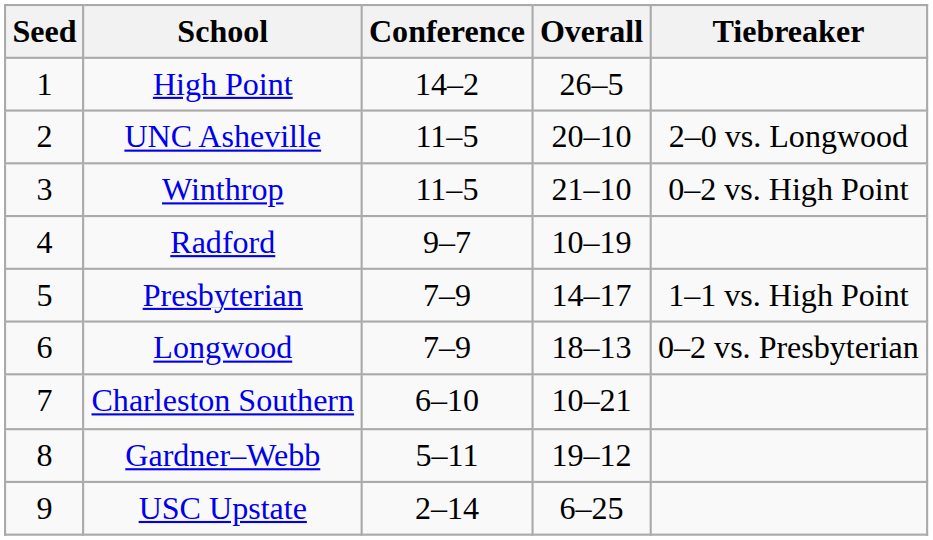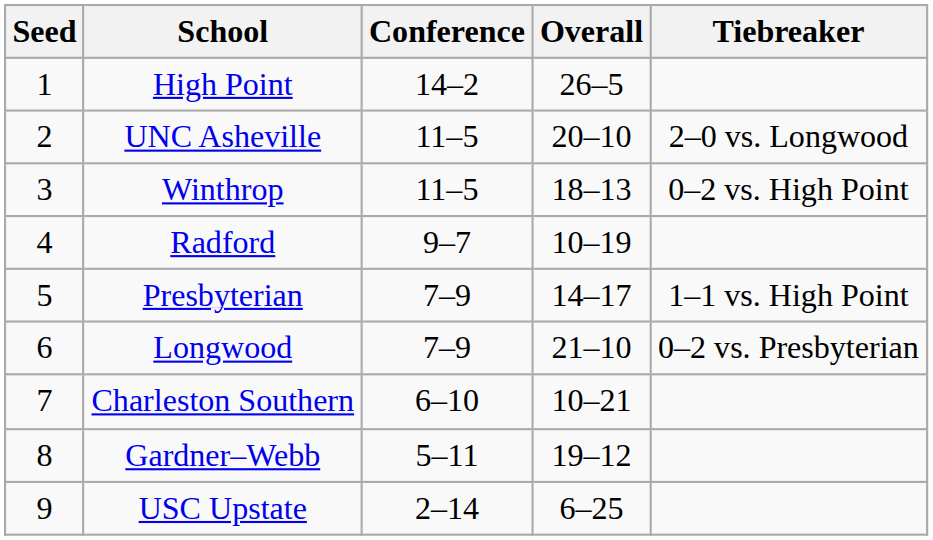Winthrop | Overall: 21–10 -> 18–13
Longwood | Overall: 18–13 -> 21–10
